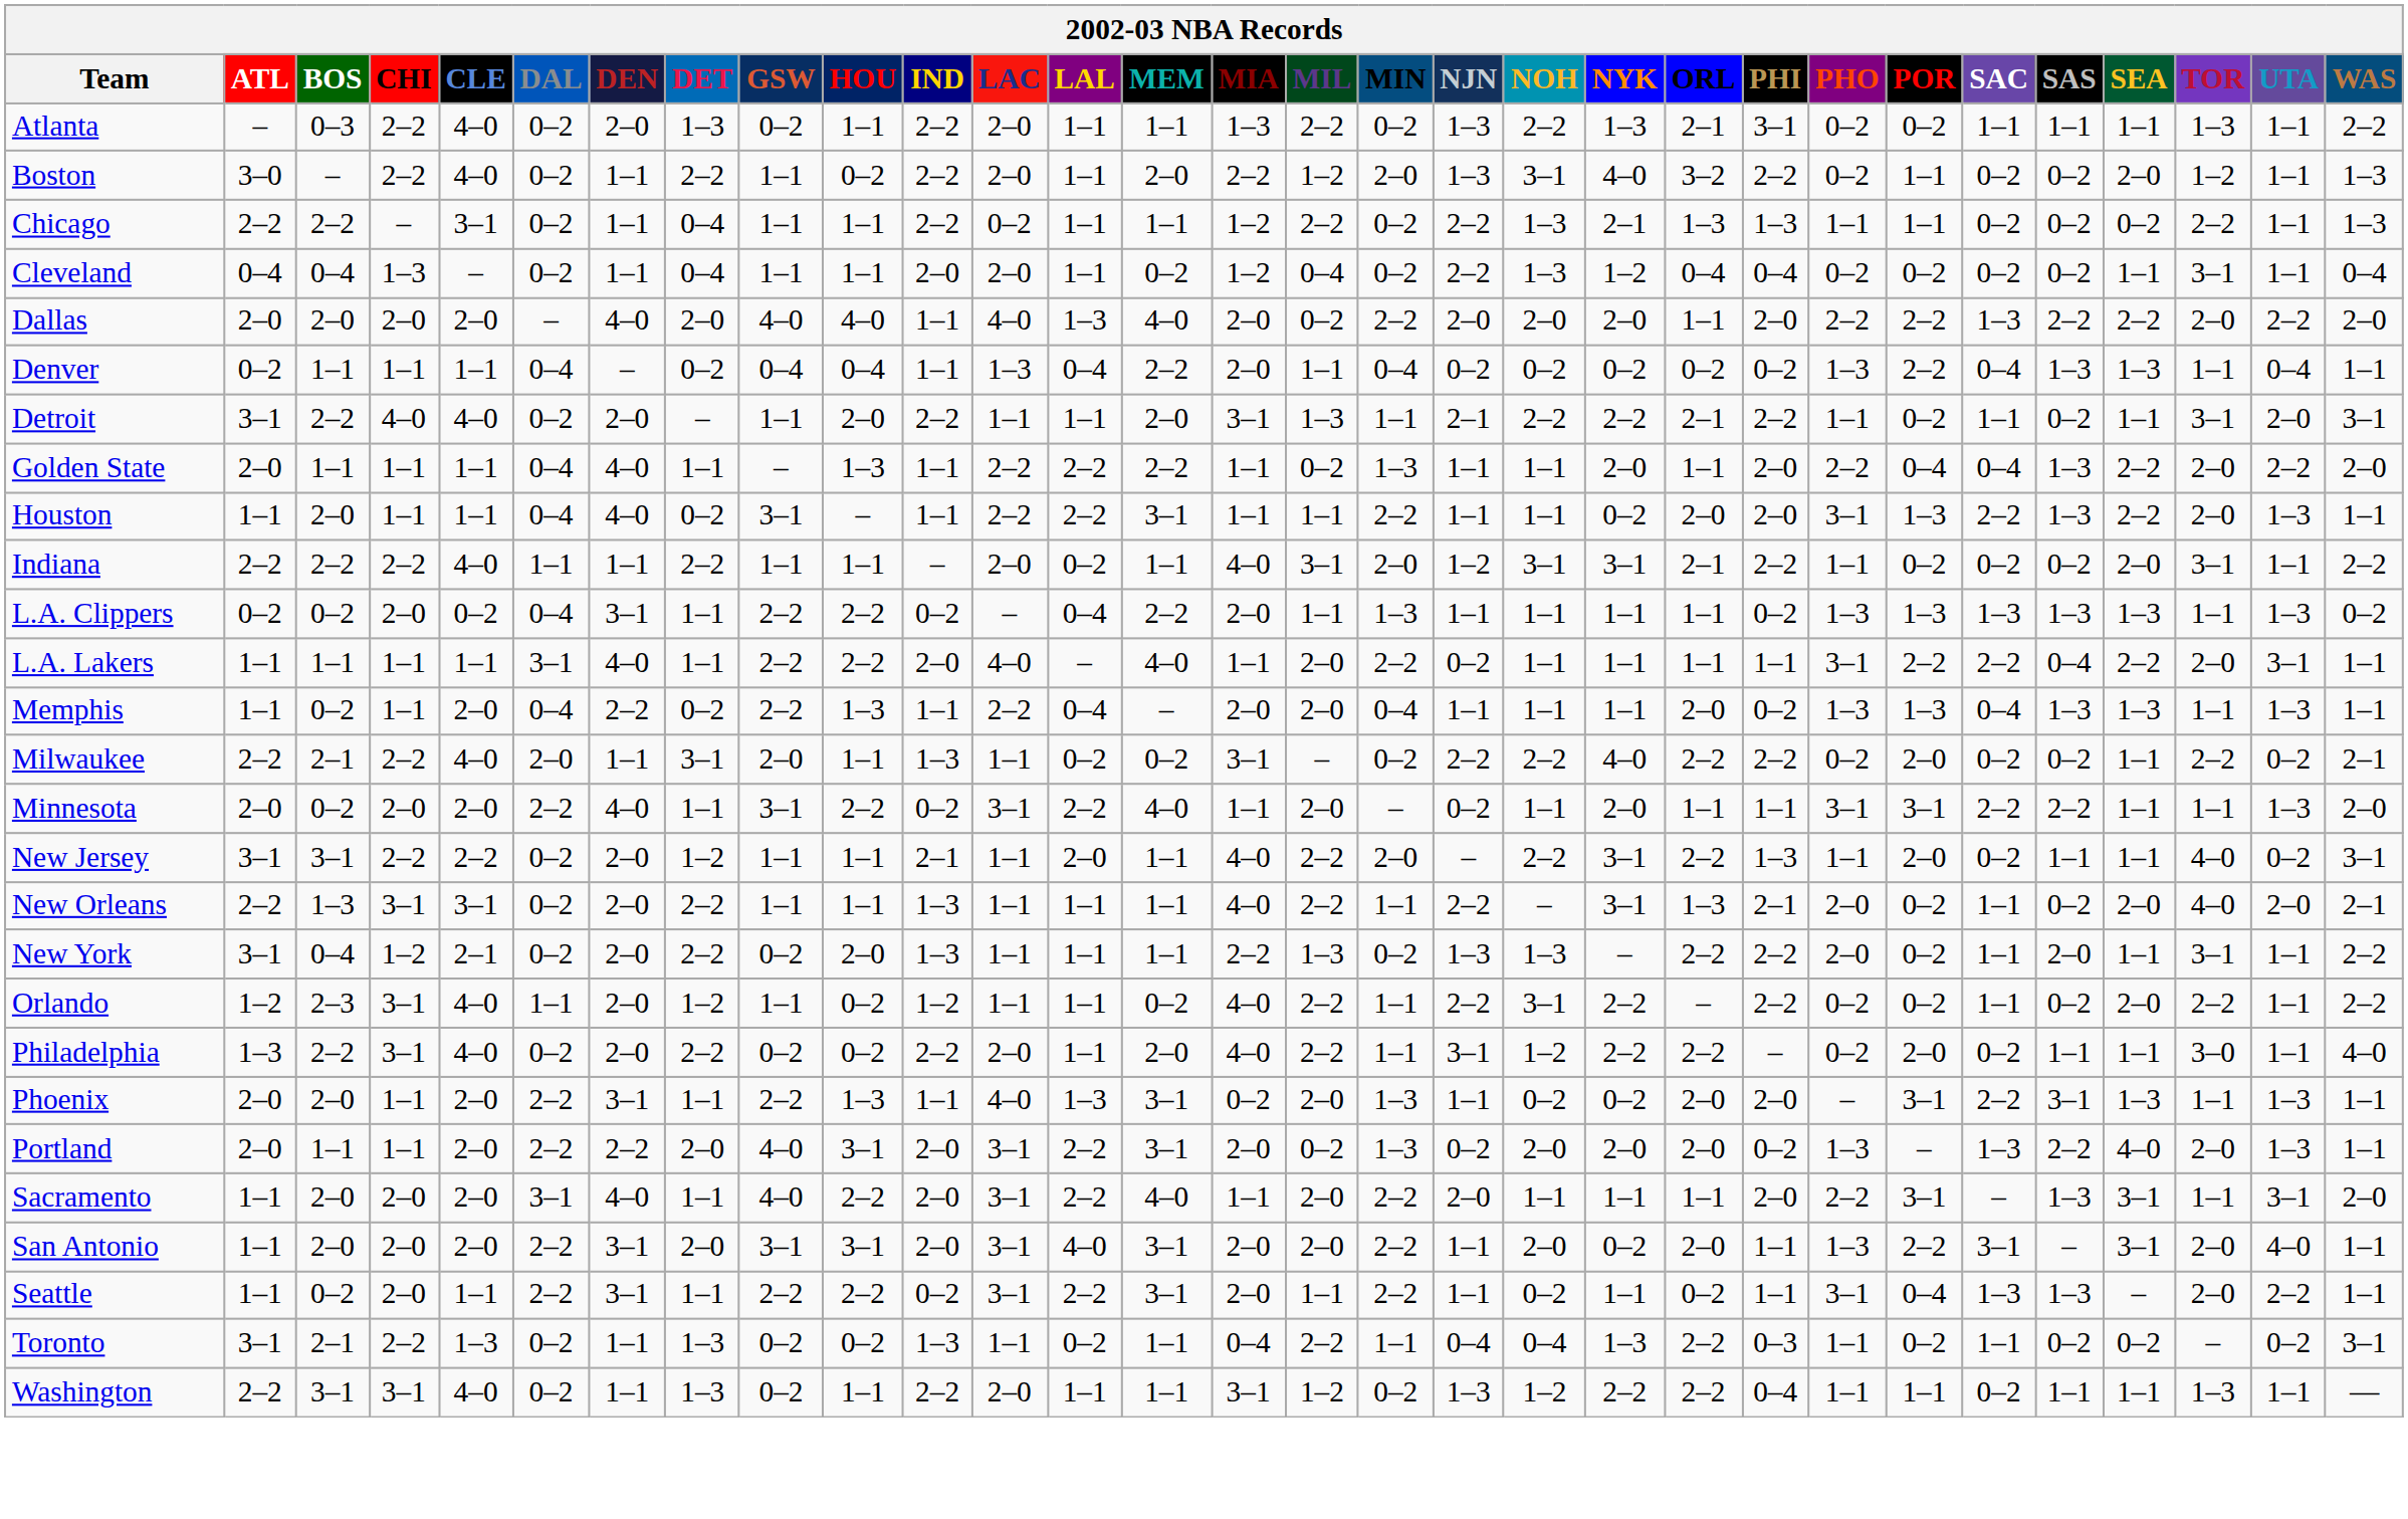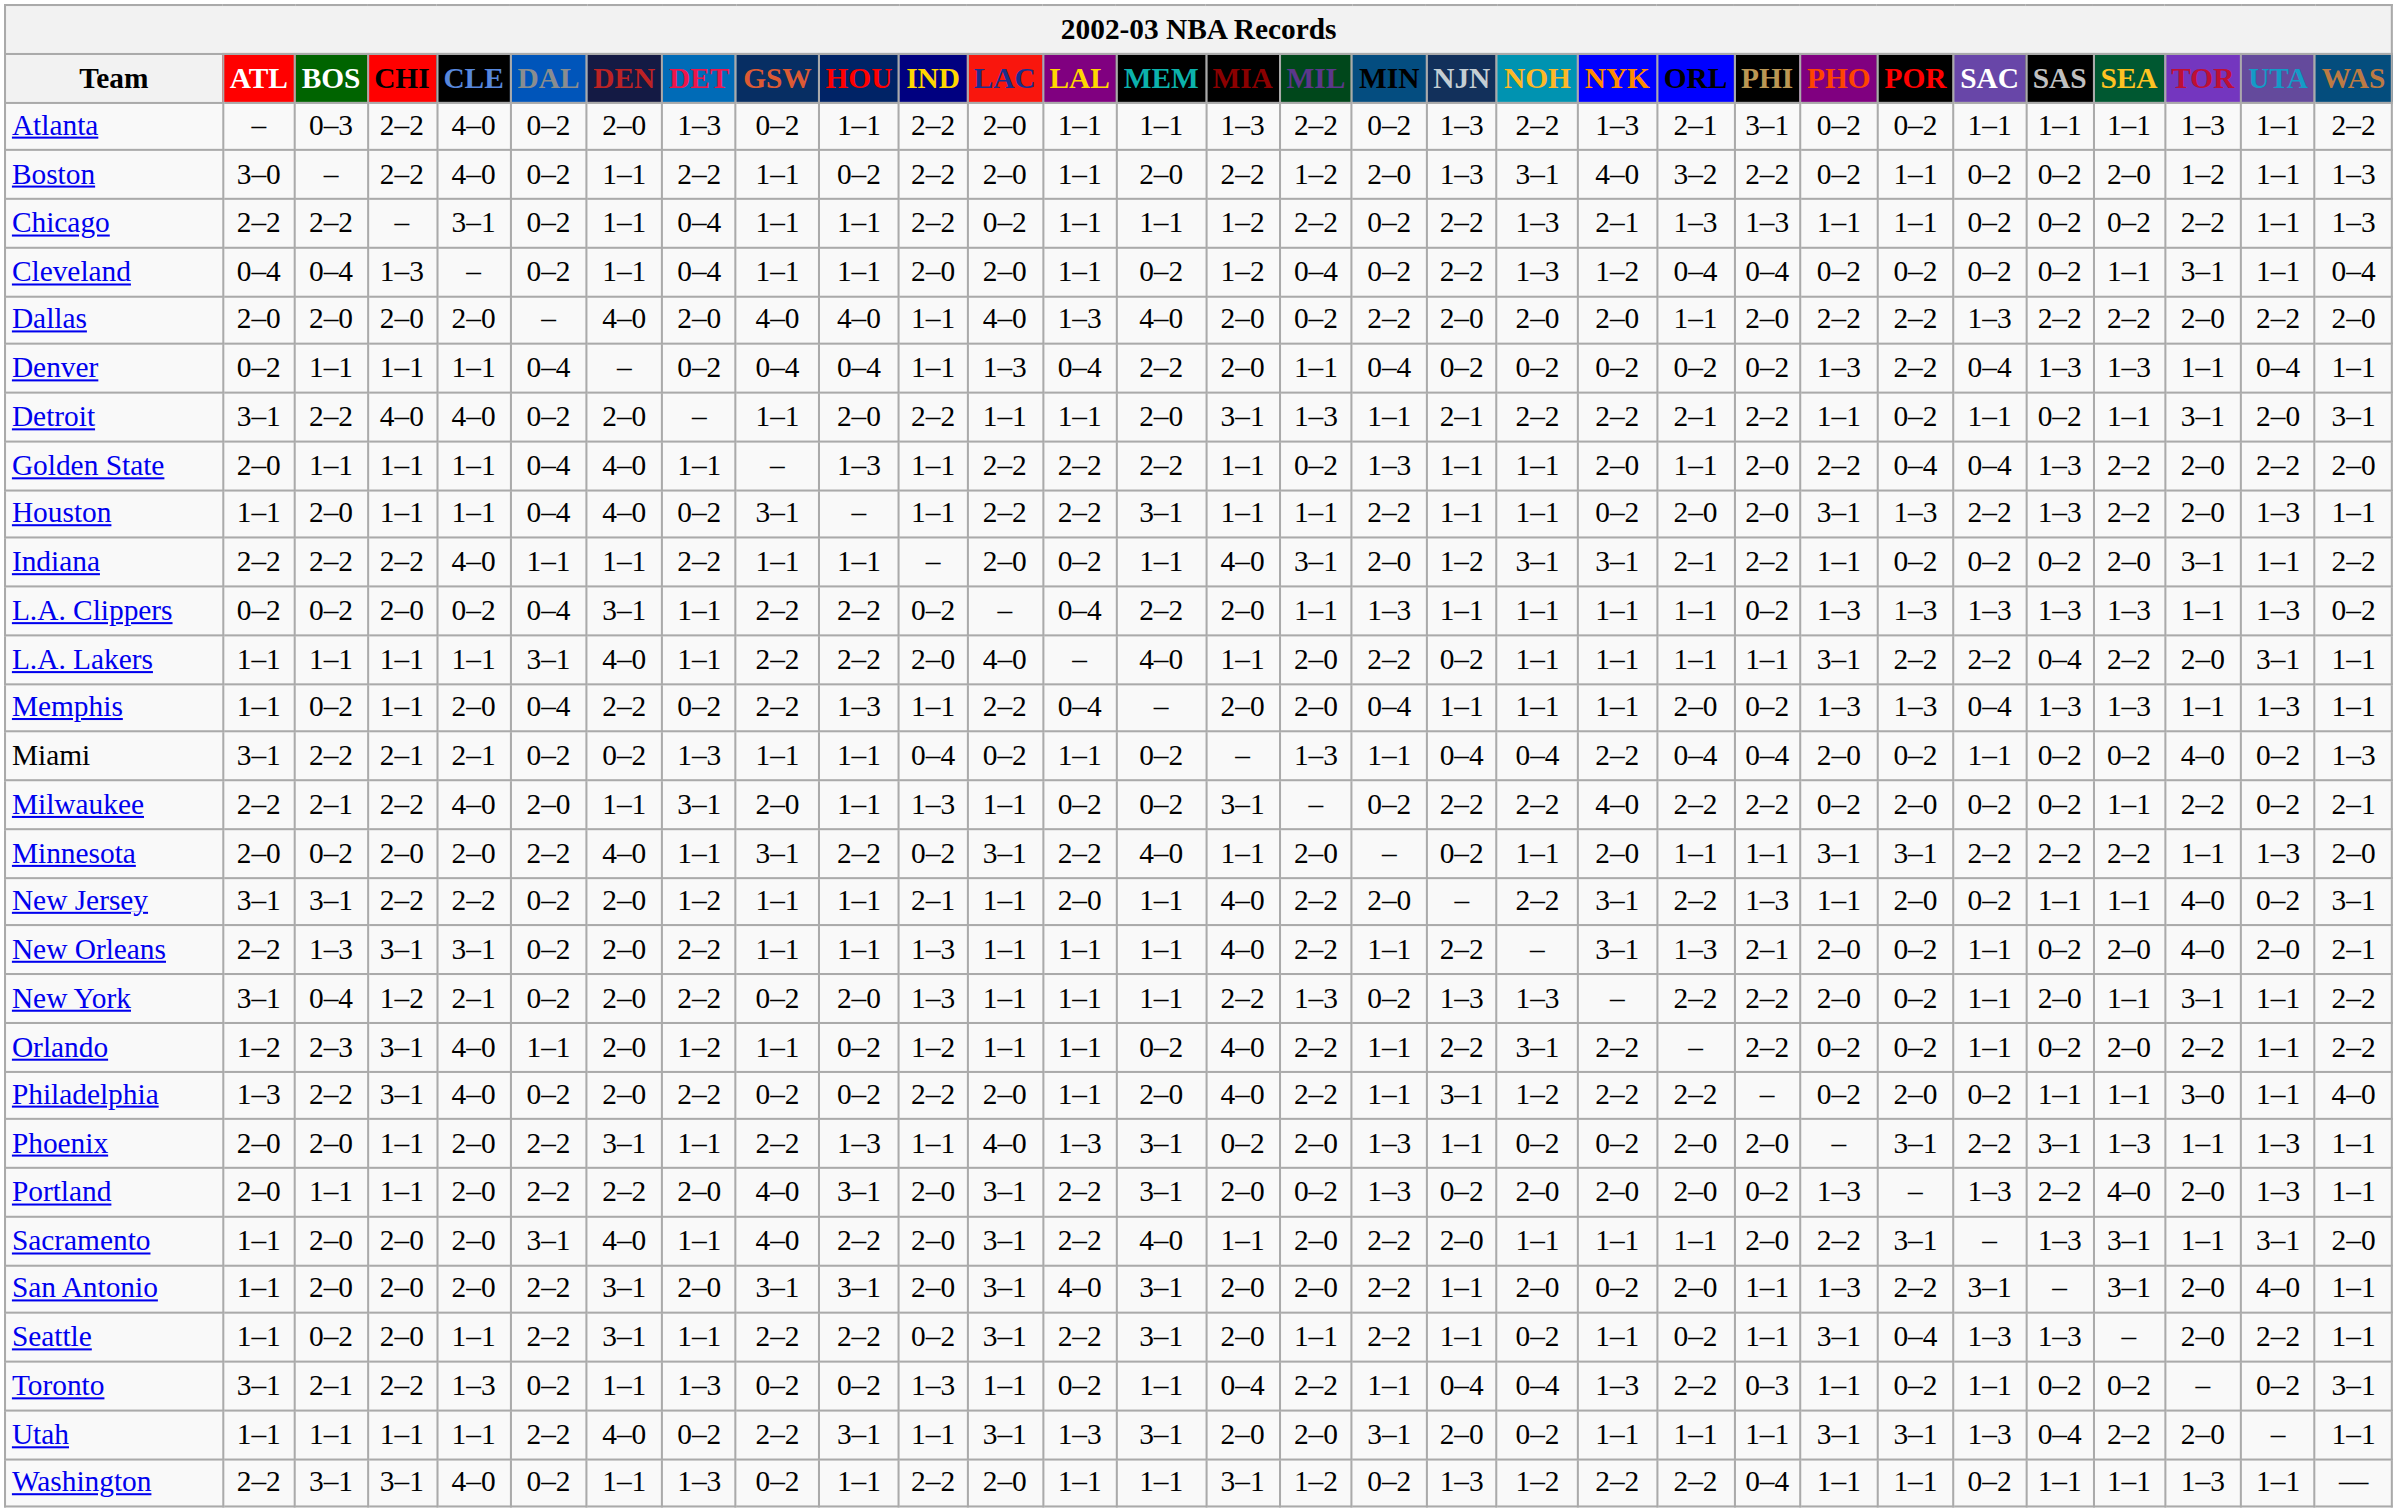+ row: Miami | 3–1 | 2–2 | 2–1 | 2–1 | 0–2 | 0–2 | 1–3 | 1–1 | 1–1 | 0–4 | 0–2 | 1–1 | 0–2 | – | 1–3 | 1–1 | 0–4 | 0–4 | 2–2 | 0–4 | 0–4 | 2–0 | 0–2 | 1–1 | 0–2 | 0–2 | 4–0 | 0–2 | 1–3
Minnesota | SEA: 1–1 -> 2–2
+ row: Utah | 1–1 | 1–1 | 1–1 | 1–1 | 2–2 | 4–0 | 0–2 | 2–2 | 3–1 | 1–1 | 3–1 | 1–3 | 3–1 | 2–0 | 2–0 | 3–1 | 2–0 | 0–2 | 1–1 | 1–1 | 1–1 | 3–1 | 3–1 | 1–3 | 0–4 | 2–2 | 2–0 | – | 1–1
